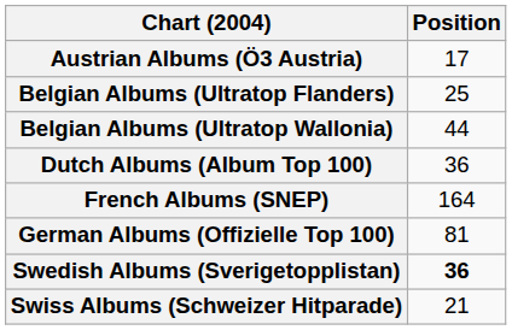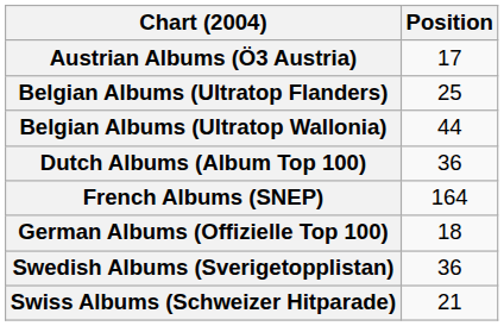German Albums (Offizielle Top 100) | Position: 81 -> 18
Swedish Albums (Sverigetopplistan) | Position: bold -> normal
